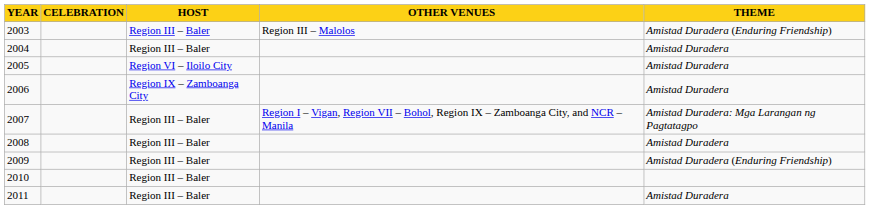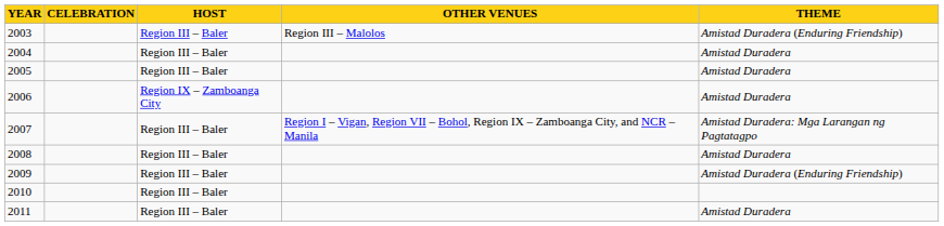2005 | HOST: Region VI – Iloilo City -> Region III – Baler
